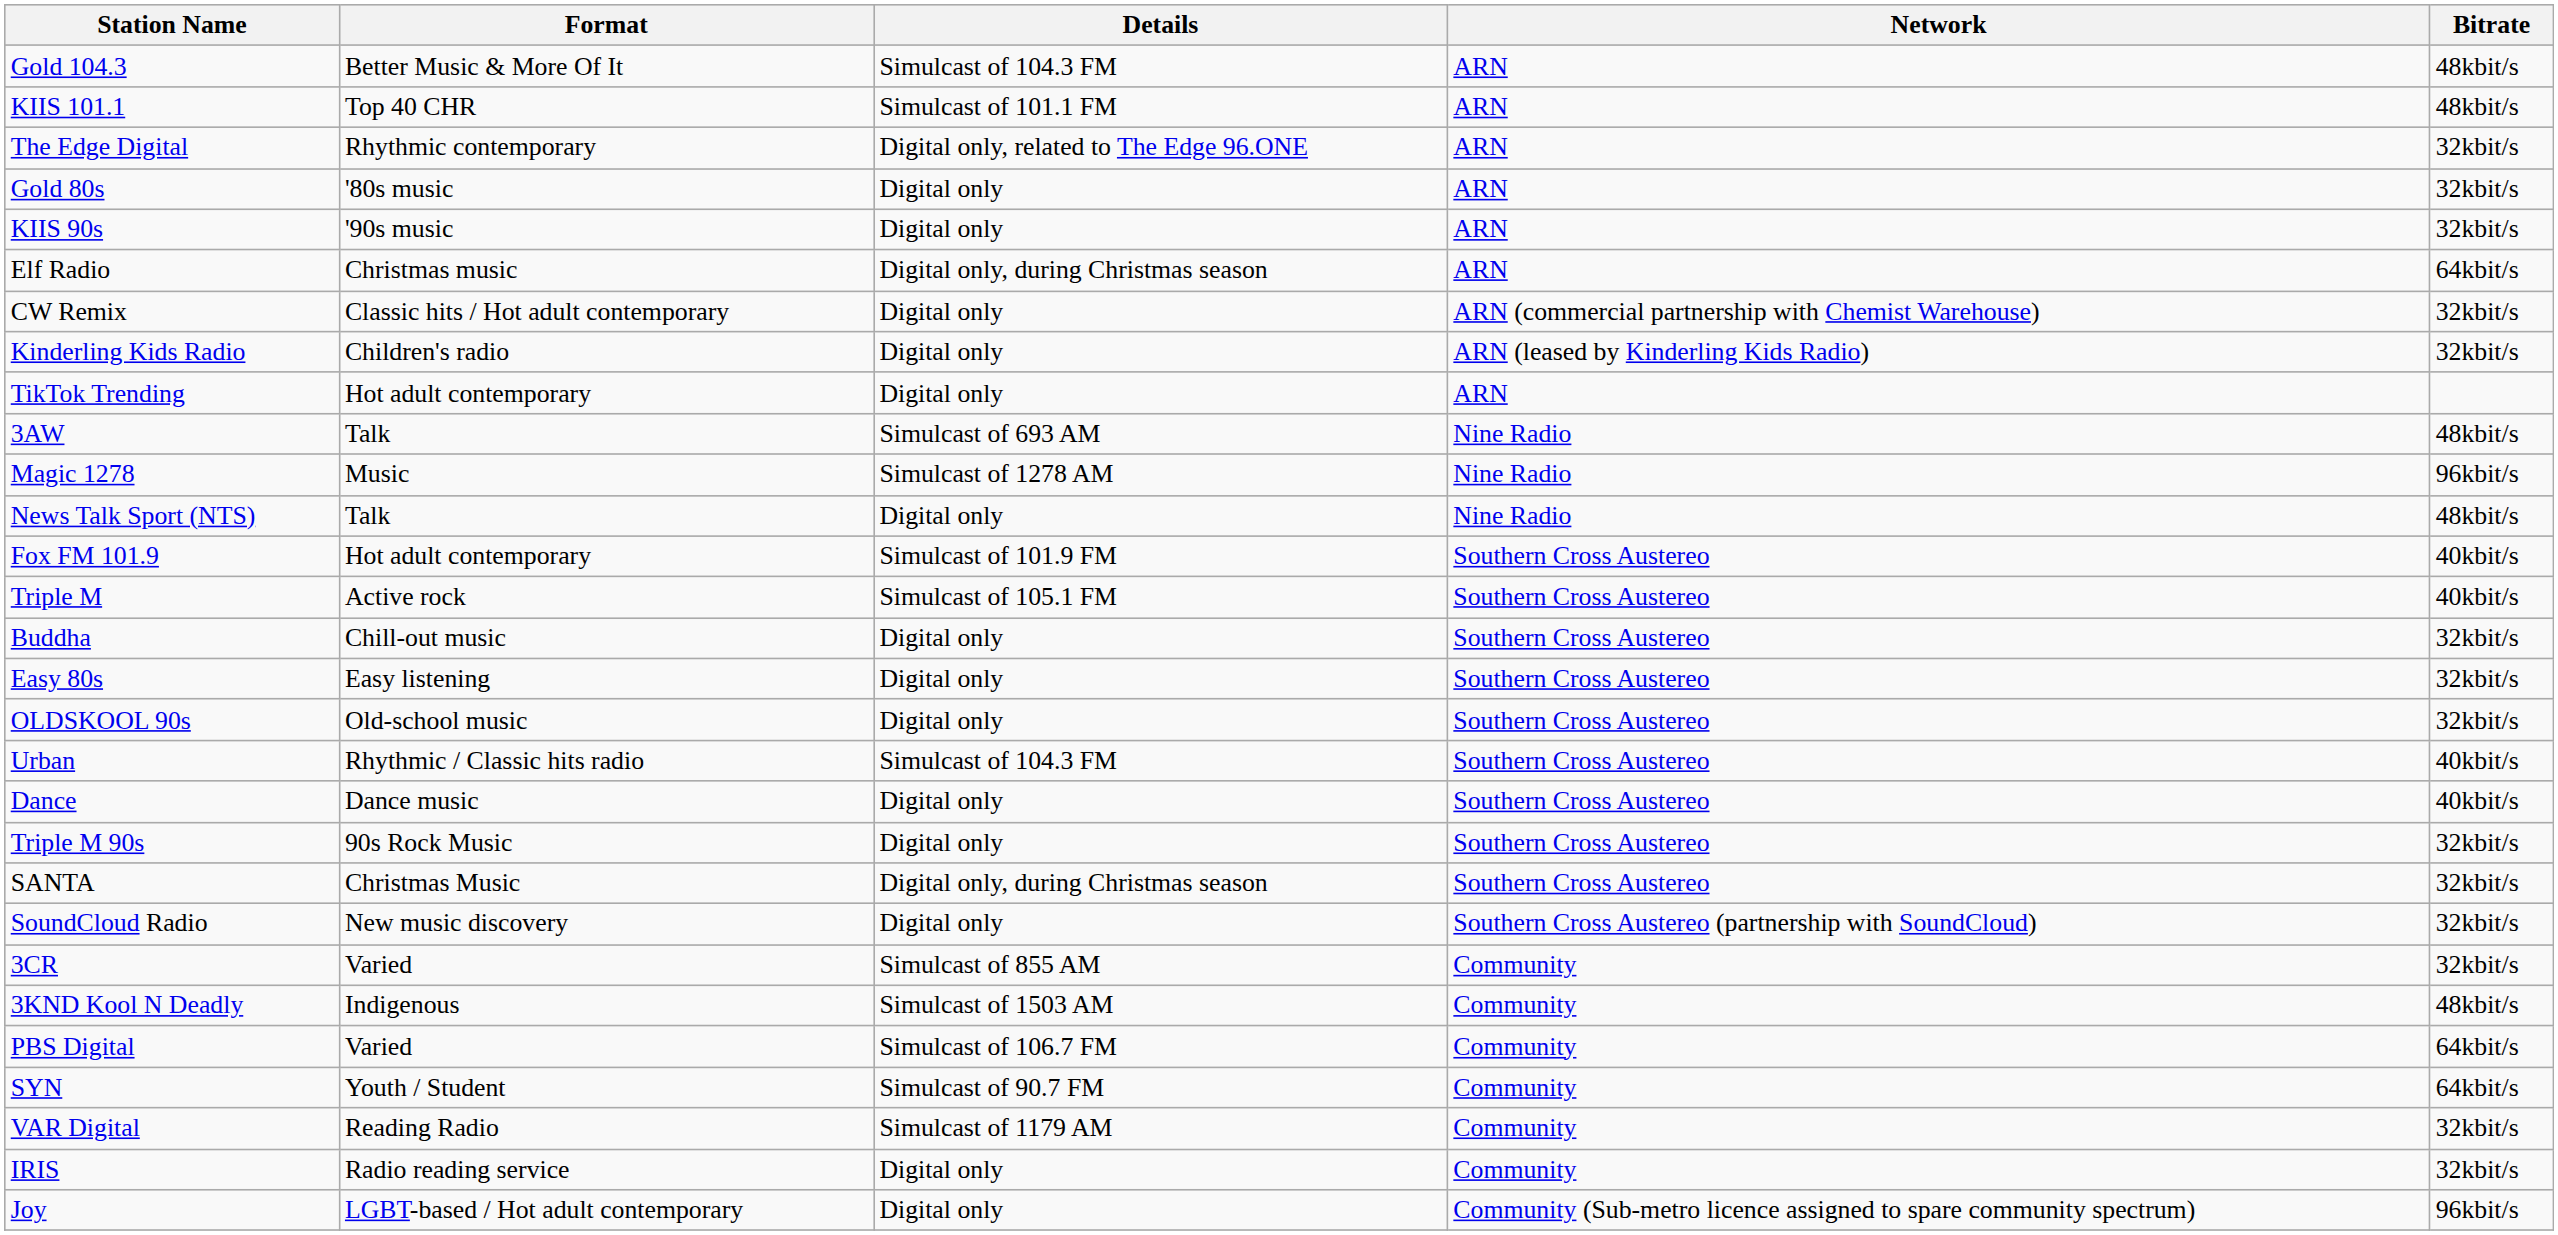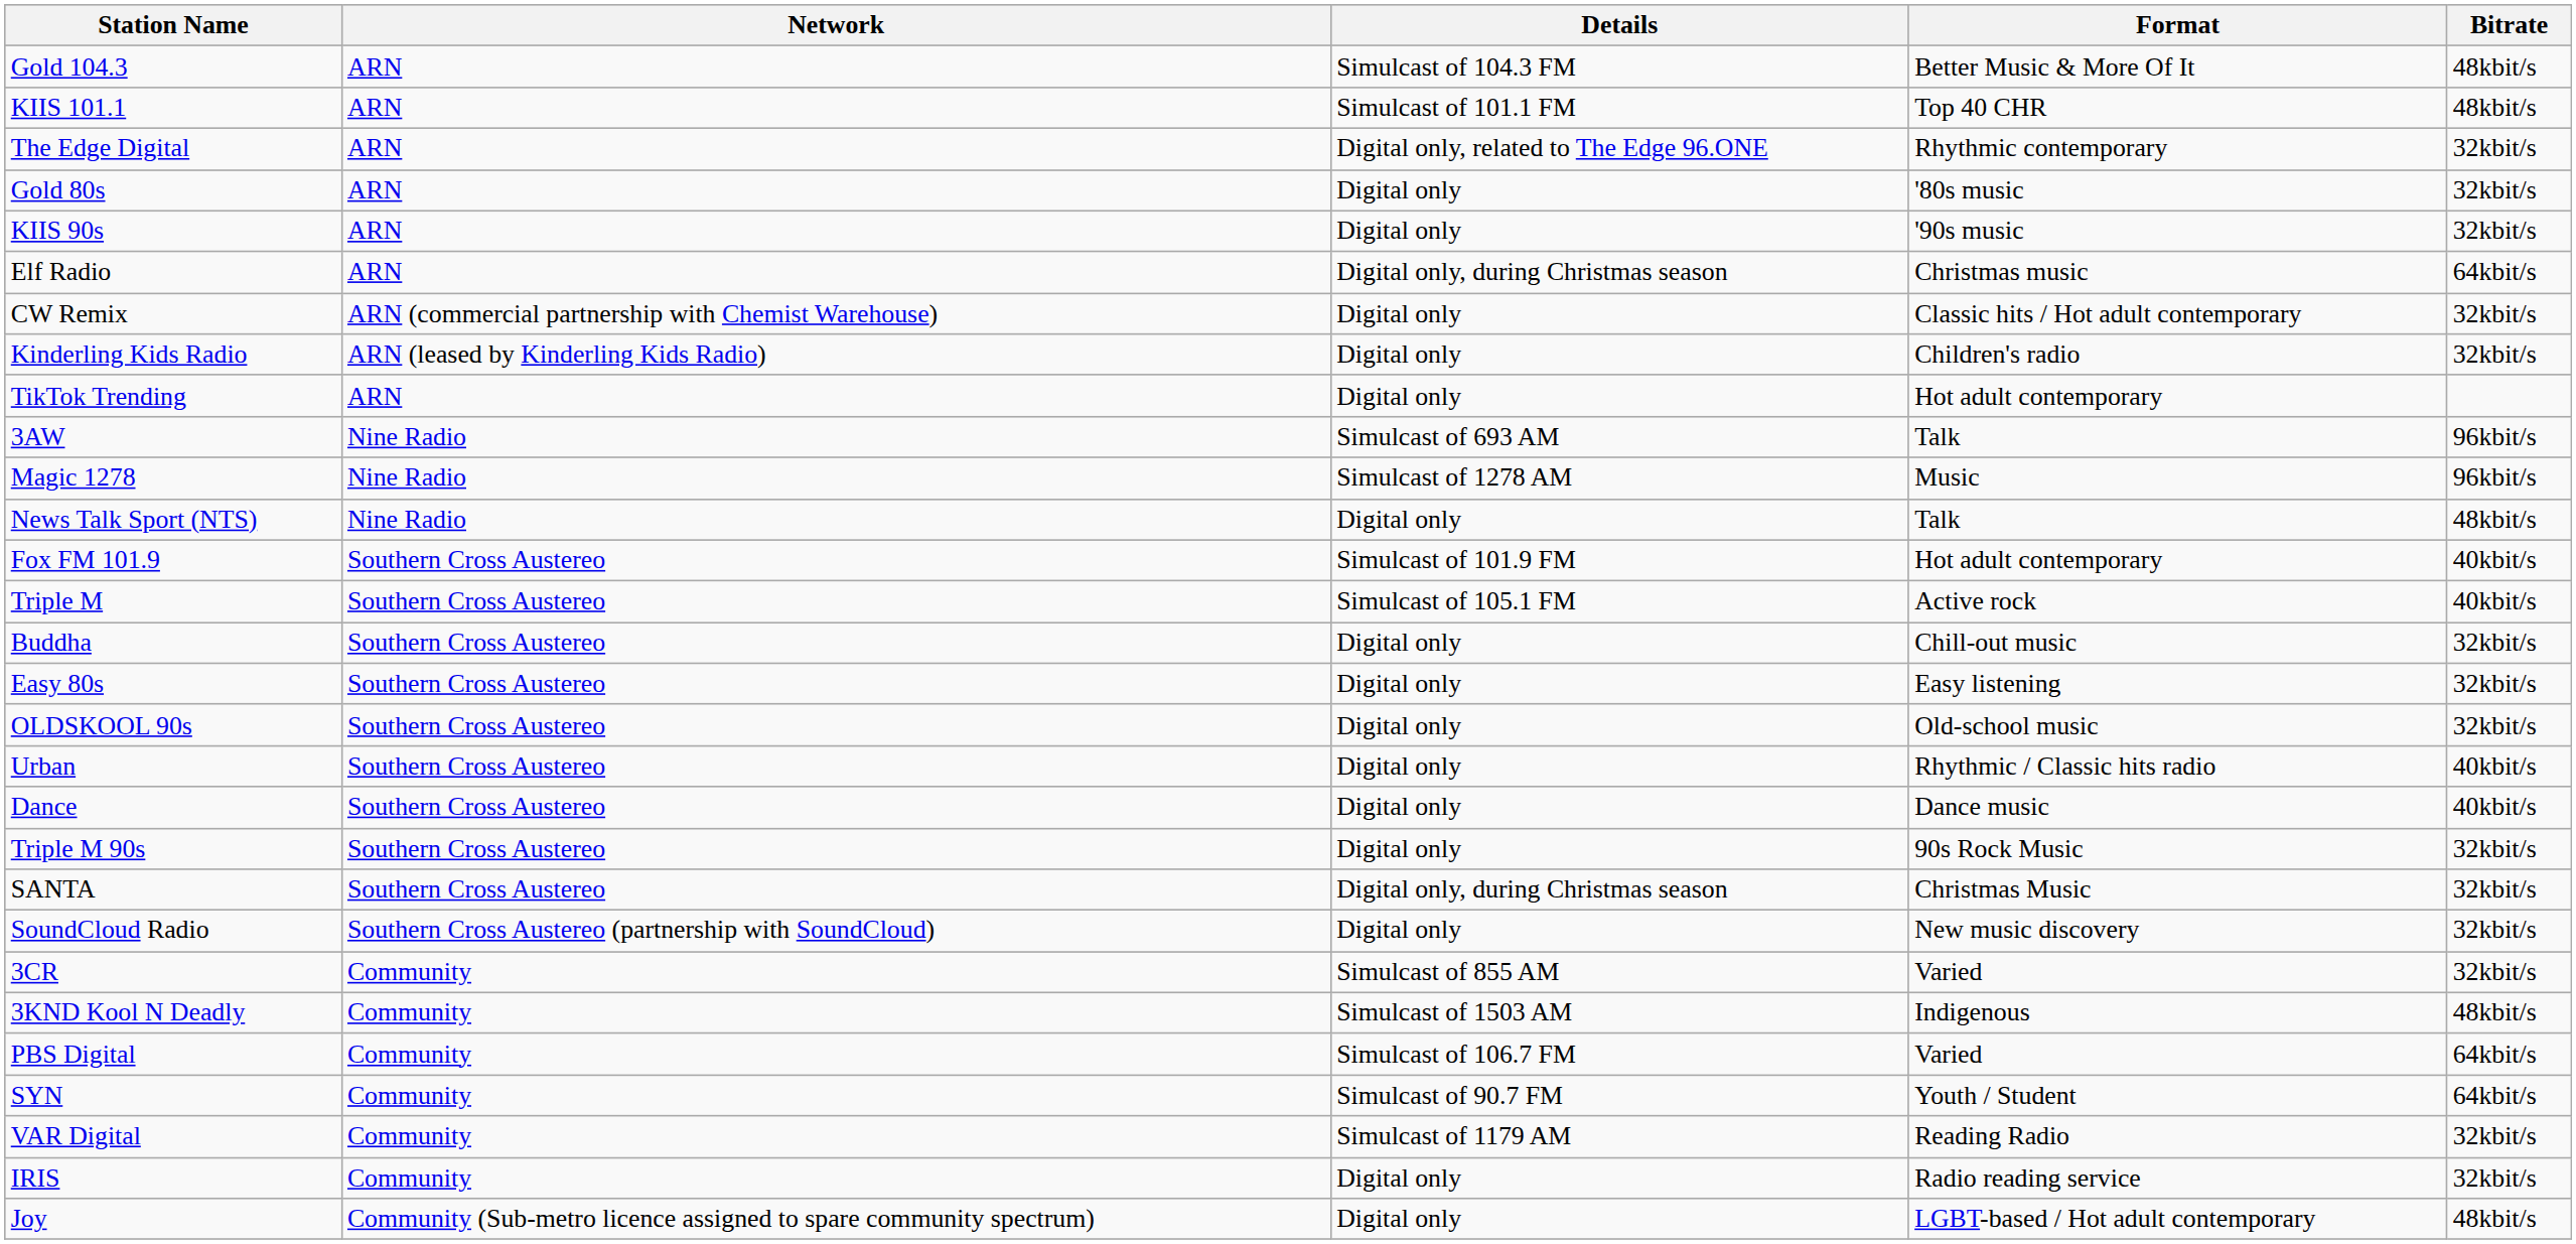columns swapped: Format <-> Network
3AW | Bitrate: 48kbit/s -> 96kbit/s
Urban | Details: Simulcast of 104.3 FM -> Digital only
Joy | Bitrate: 96kbit/s -> 48kbit/s
